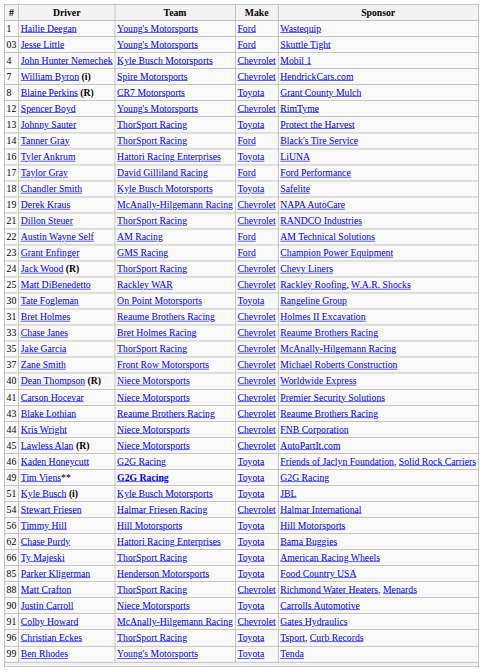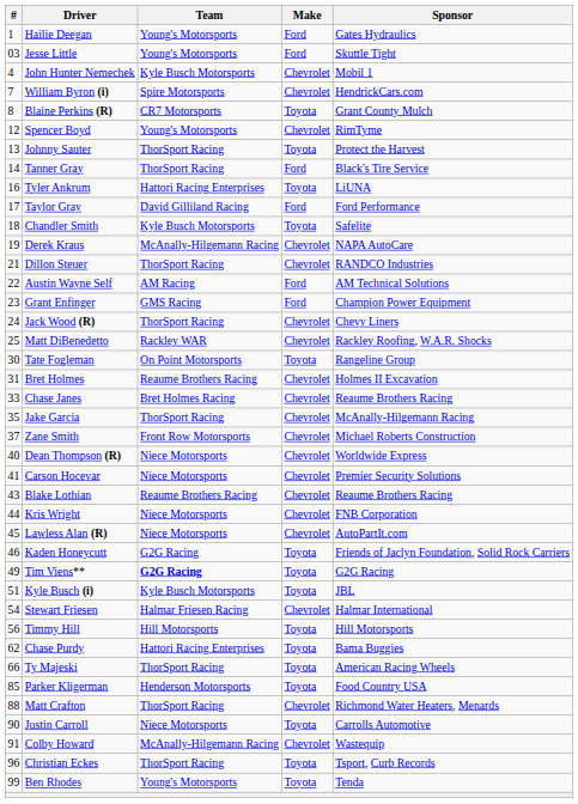Hailie Deegan | Sponsor: Wastequip -> Gates Hydraulics
Colby Howard | Sponsor: Gates Hydraulics -> Wastequip
